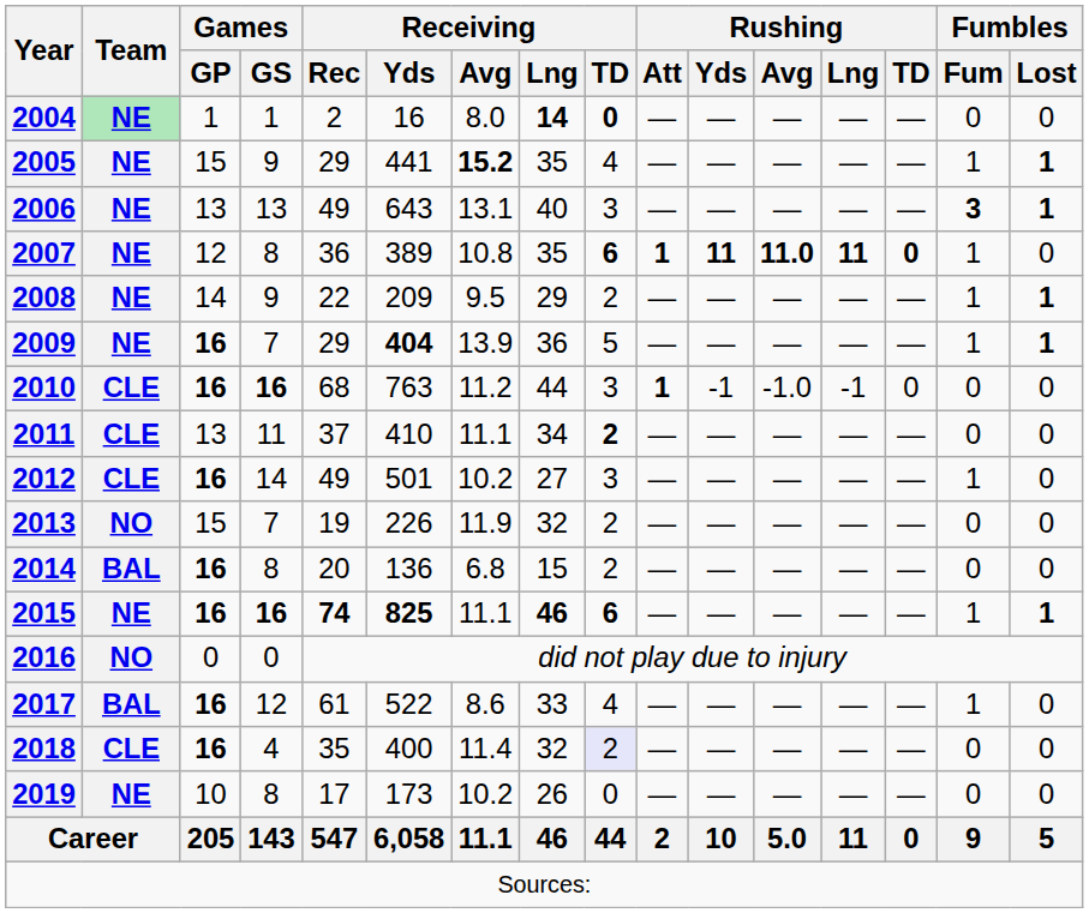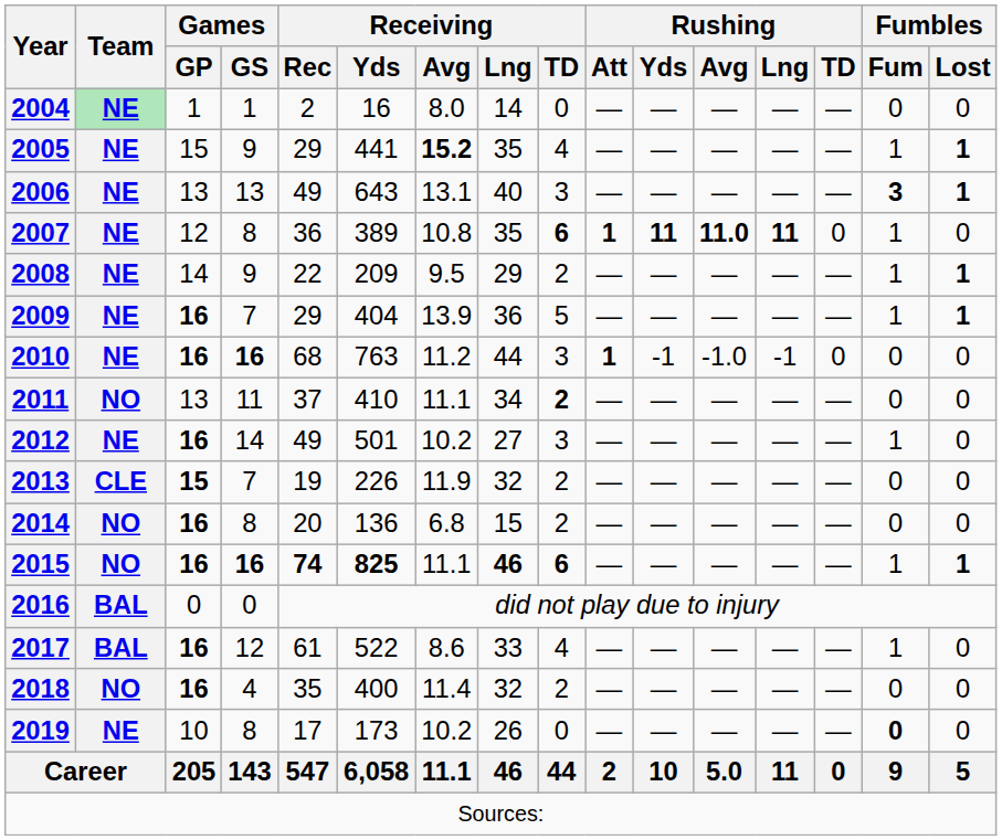2004 | Receiving / Lng: bold -> normal
2004 | Receiving / TD: bold -> normal
2007 | Rushing / TD: bold -> normal
2009 | Receiving / Yds: bold -> normal
2010 | Team: CLE -> NE
2011 | Team: CLE -> NO
2012 | Team: CLE -> NE
2013 | Team: NO -> CLE
2013 | Games / GP: normal -> bold
2014 | Team: BAL -> NO
2015 | Team: NE -> NO
2016 | Team: NO -> BAL
2018 | Team: CLE -> NO
2018 | Receiving / TD: lavender background -> no background
2019 | Fumbles / Fum: normal -> bold
